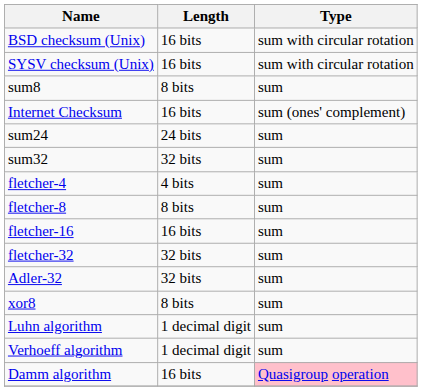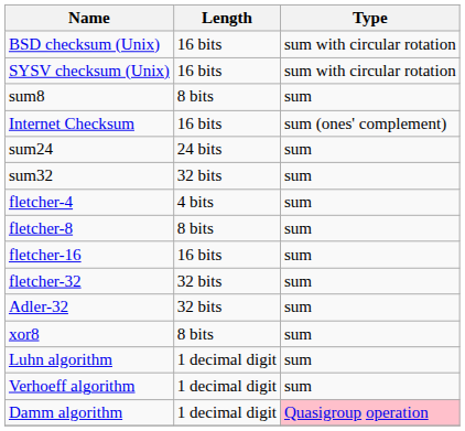Damm algorithm | Length: 16 bits -> 1 decimal digit
